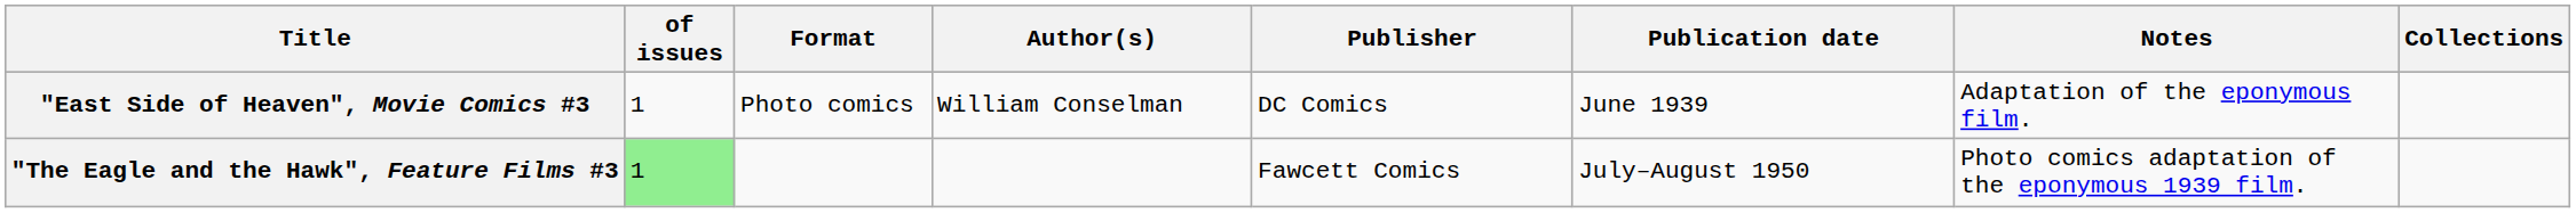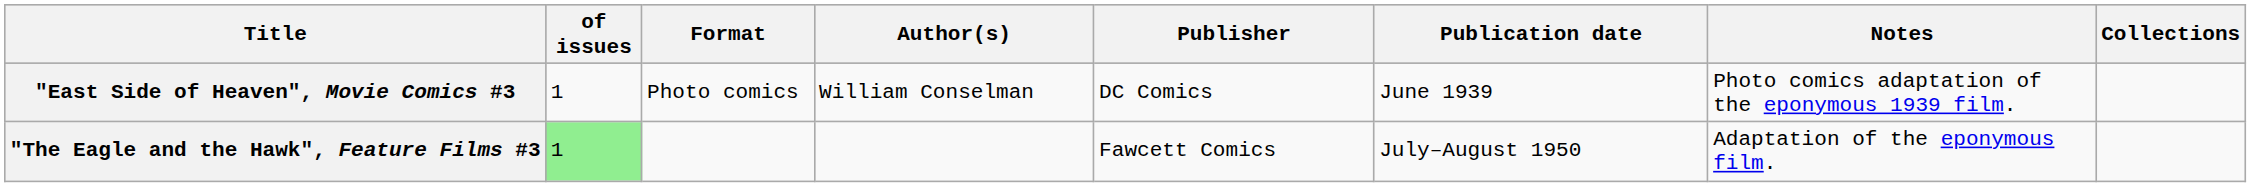"East Side of Heaven", Movie Comics #3 | Notes: Adaptation of the eponymous film. -> Photo comics adaptation of the eponymous 1939 film.
"The Eagle and the Hawk", Feature Films #3 | Notes: Photo comics adaptation of the eponymous 1939 film. -> Adaptation of the eponymous film.
